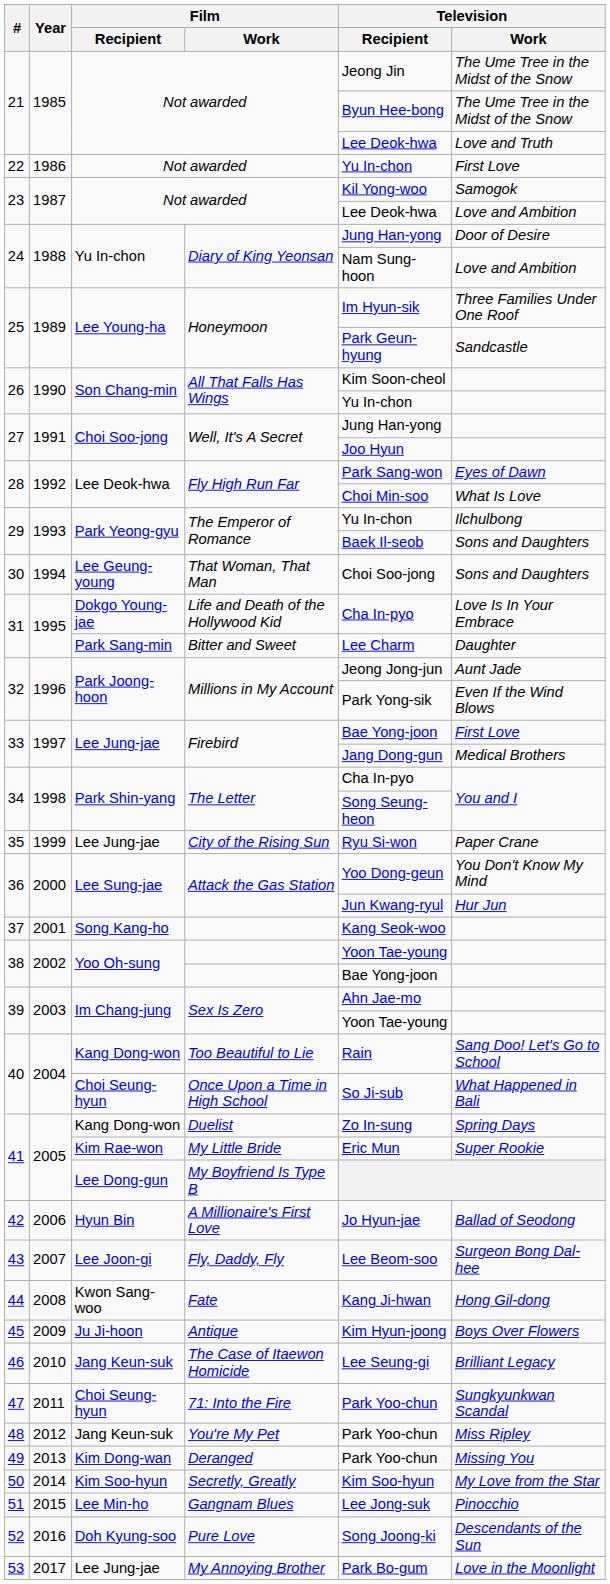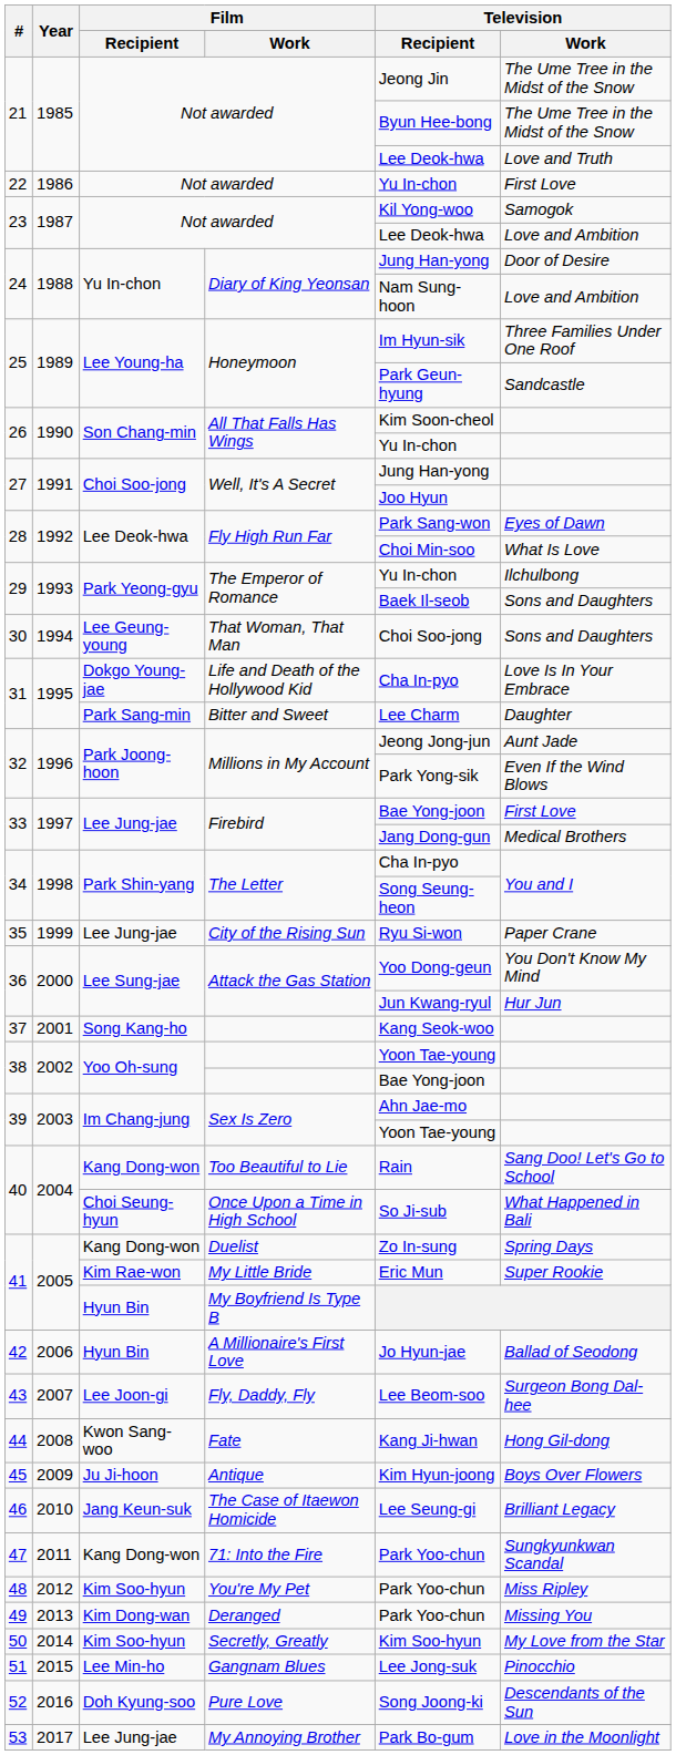My Boyfriend Is Type B | Film / Recipient: Lee Dong-gun -> Hyun Bin
71: Into the Fire | Film / Recipient: Choi Seung-hyun -> Kang Dong-won
You're My Pet | Film / Recipient: Jang Keun-suk -> Kim Soo-hyun
